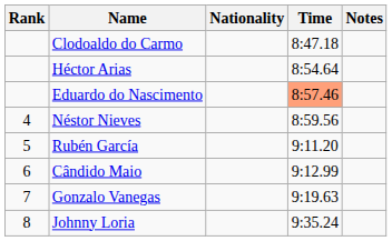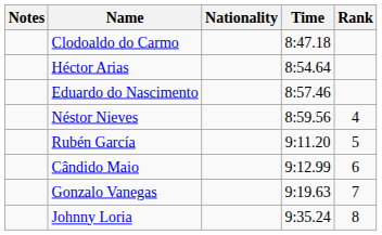columns swapped: Rank <-> Notes
Eduardo do Nascimento | Time: lightsalmon background -> no background
